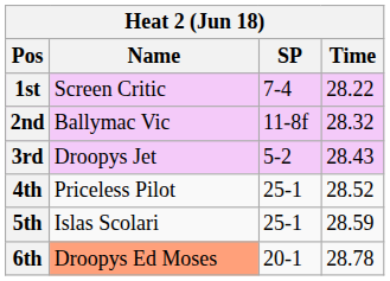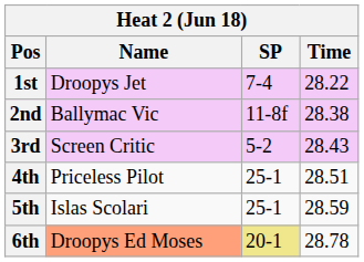1st | Name: Screen Critic -> Droopys Jet
2nd | Time: 28.32 -> 28.38
3rd | Name: Droopys Jet -> Screen Critic
4th | Time: 28.52 -> 28.51
6th | SP: no background -> khaki background
